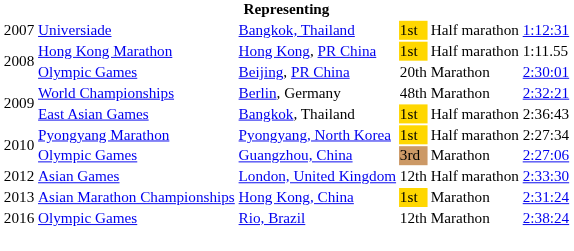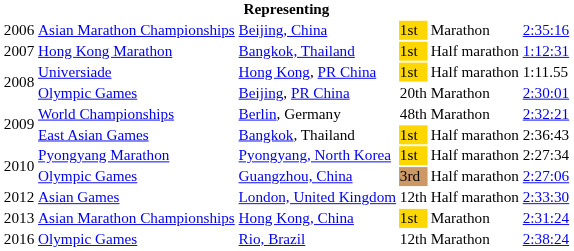+ row: 2006 | Asian Marathon Championships | Beijing, China | 1st | Marathon | 2:35:16
2007 / Bangkok, Thailand | column 2: Universiade -> Hong Kong Marathon
Hong Kong, PR China | column 2: Hong Kong Marathon -> Universiade
Guangzhou, China | column 5: Marathon -> Half marathon
